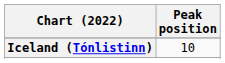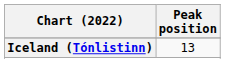Iceland (Tónlistinn) | Peak position: 10 -> 13
